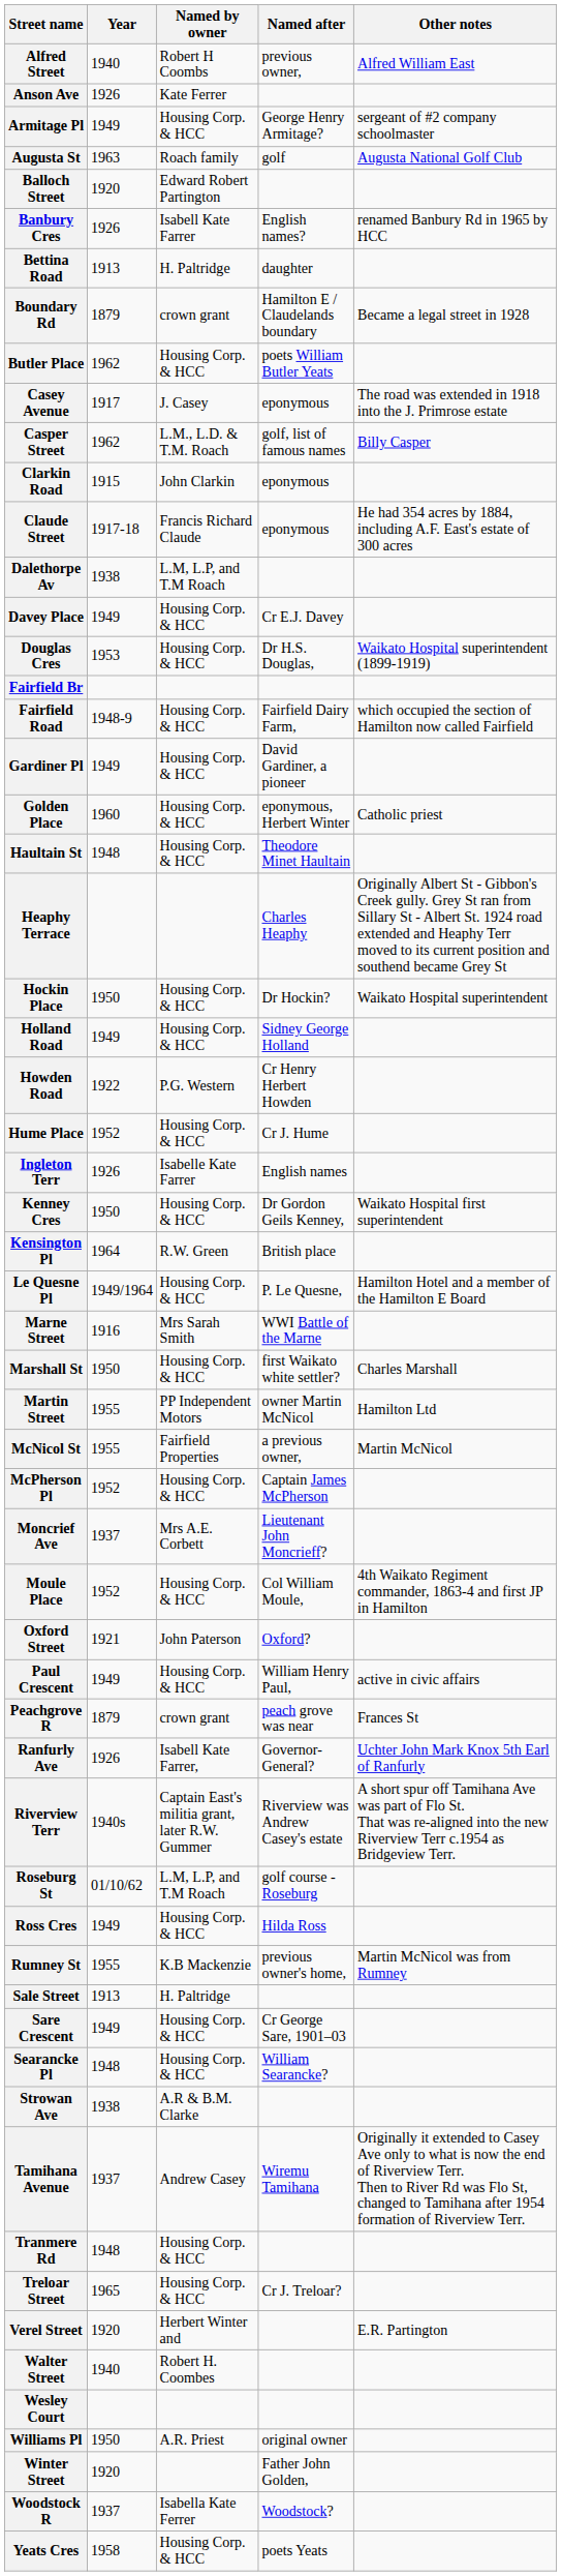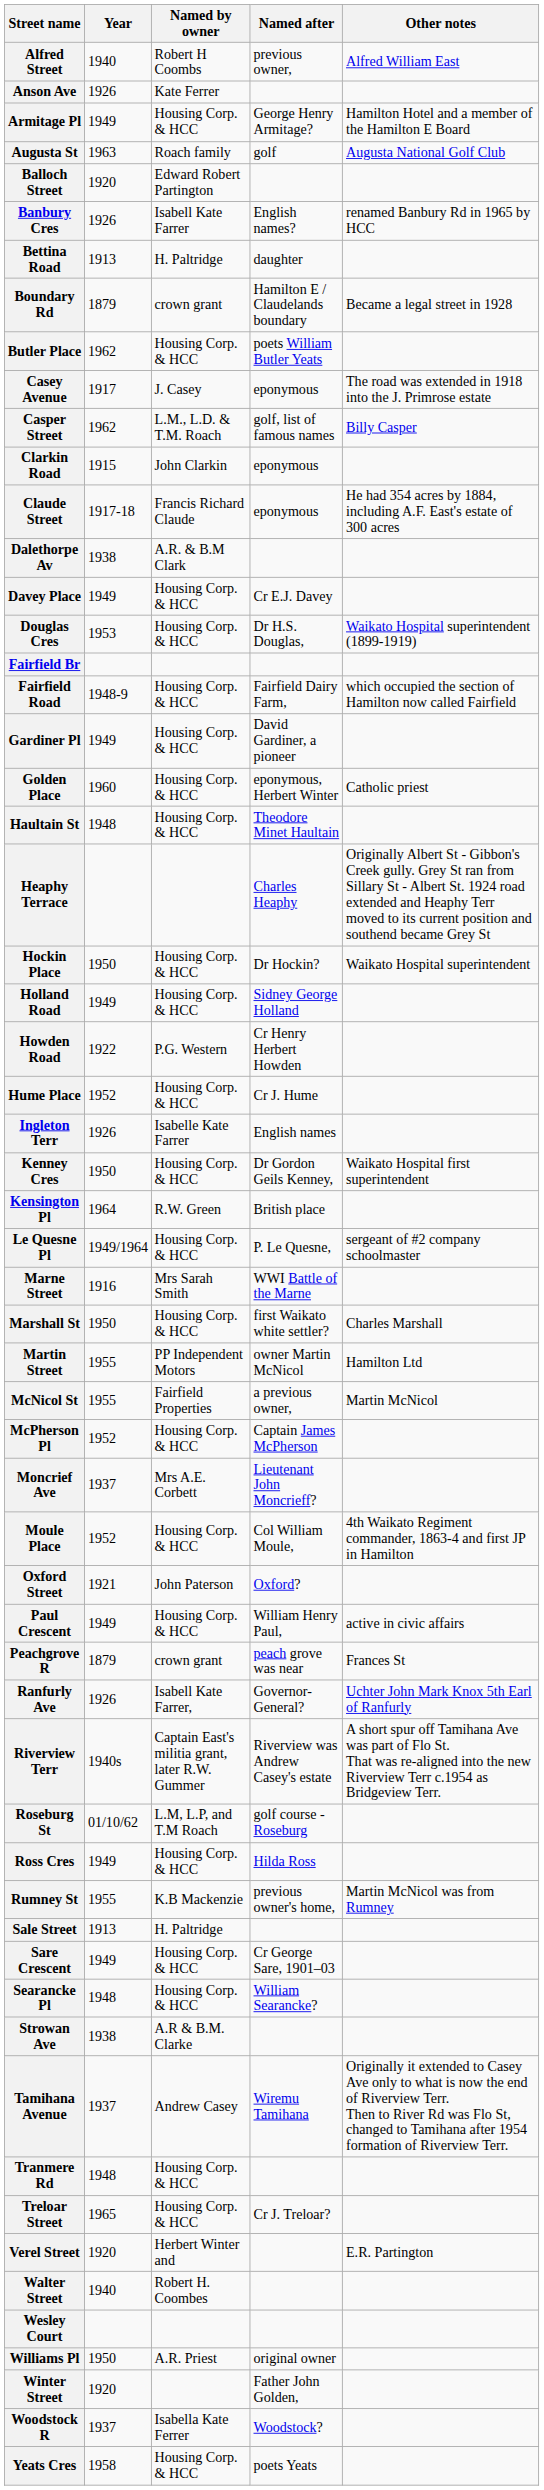Armitage Pl | Other notes: sergeant of #2 company schoolmaster -> Hamilton Hotel and a member of the Hamilton E Board
Dalethorpe Av | Named by owner: L.M, L.P, and T.M Roach -> A.R. & B.M Clark
Le Quesne Pl | Other notes: Hamilton Hotel and a member of the Hamilton E Board -> sergeant of #2 company schoolmaster
